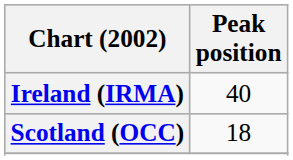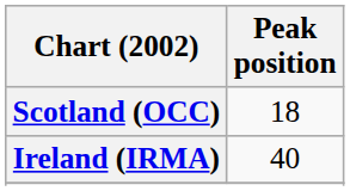rows swapped: Ireland (IRMA) <-> Scotland (OCC)
